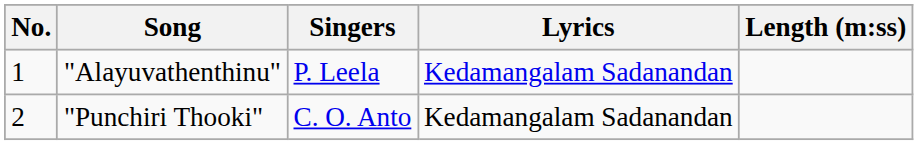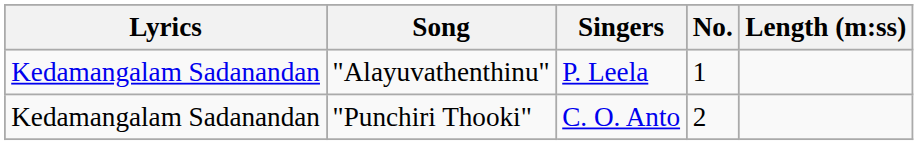columns swapped: No. <-> Lyrics
